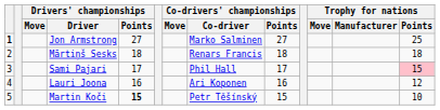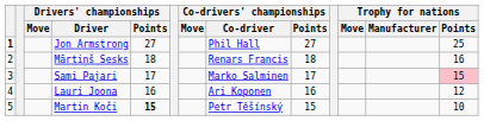Jon Armstrong | Co-drivers' championships / Co-driver: Marko Salminen -> Phil Hall
Mārtiņš Sesks | Trophy for nations / Points: 18 -> 16
Sami Pajari | Co-drivers' championships / Co-driver: Phil Hall -> Marko Salminen
